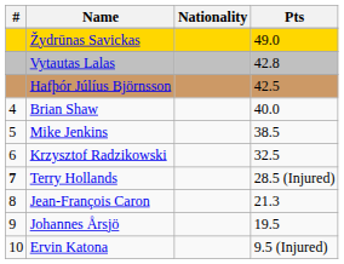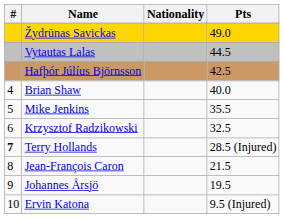Vytautas Lalas | Pts: 42.8 -> 44.5
Mike Jenkins | Pts: 38.5 -> 35.5
Jean-François Caron | Pts: 21.3 -> 21.5
